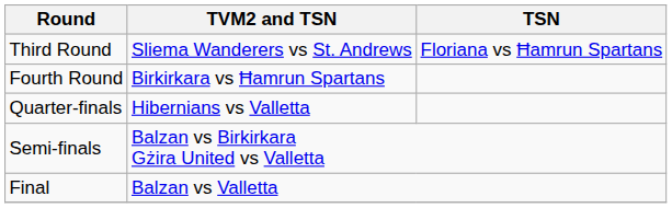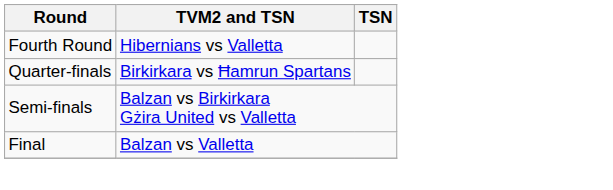- row: Third Round | Sliema Wanderers vs St. Andrews | Floriana vs Ħamrun Spartans
Fourth Round | TVM2 and TSN: Birkirkara vs Ħamrun Spartans -> Hibernians vs Valletta
Quarter-finals | TVM2 and TSN: Hibernians vs Valletta -> Birkirkara vs Ħamrun Spartans
